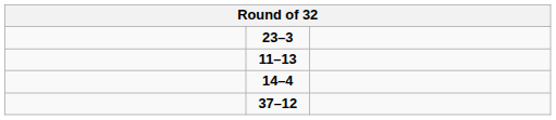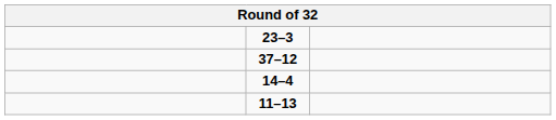rows swapped: 11–13 <-> 37–12
